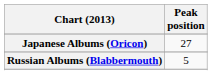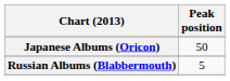Japanese Albums (Oricon) | Peak position: 27 -> 50
